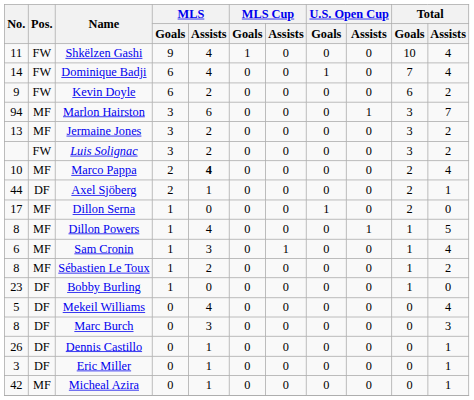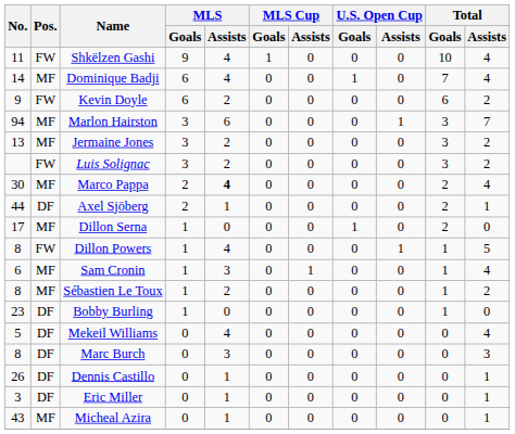Dominique Badji | Pos.: FW -> MF
Marco Pappa | No.: 10 -> 30
Dillon Powers | Pos.: MF -> FW
Micheal Azira | No.: 42 -> 43
